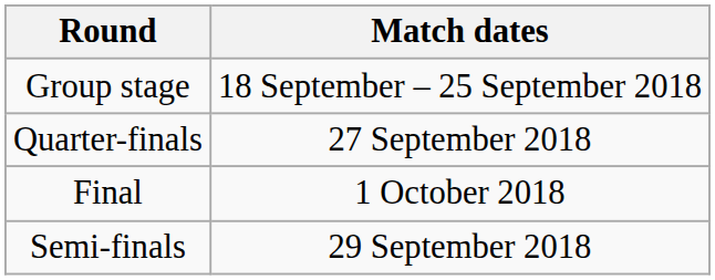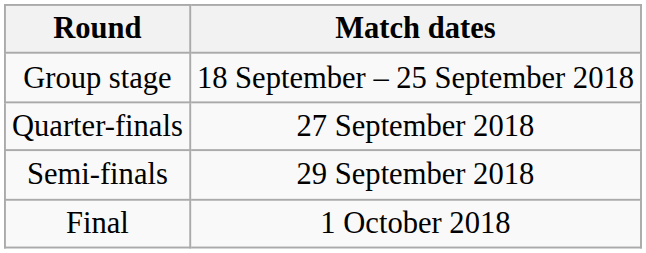rows swapped: Semi-finals <-> Final
